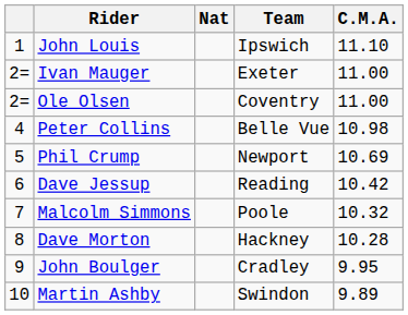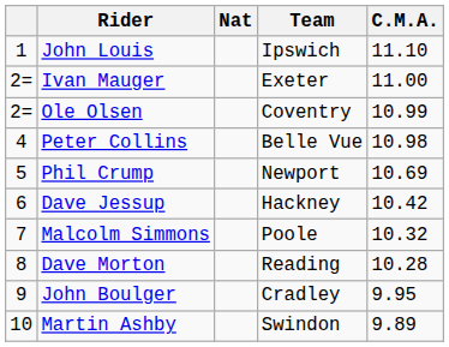Ole Olsen | C.M.A.: 11.00 -> 10.99
Dave Jessup | Team: Reading -> Hackney
Dave Morton | Team: Hackney -> Reading
